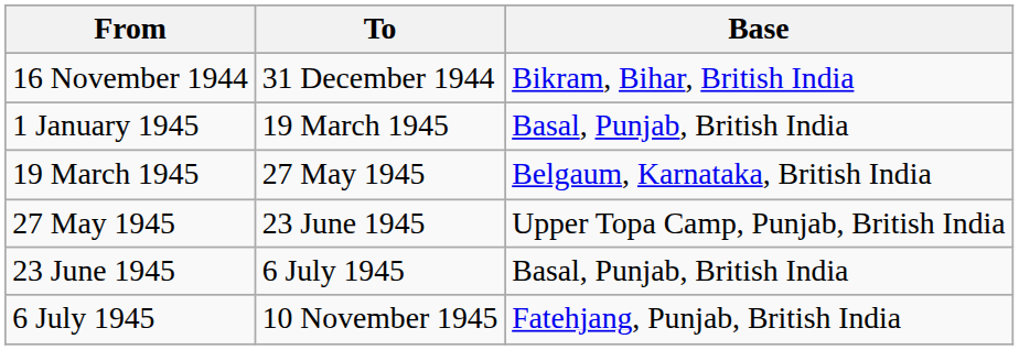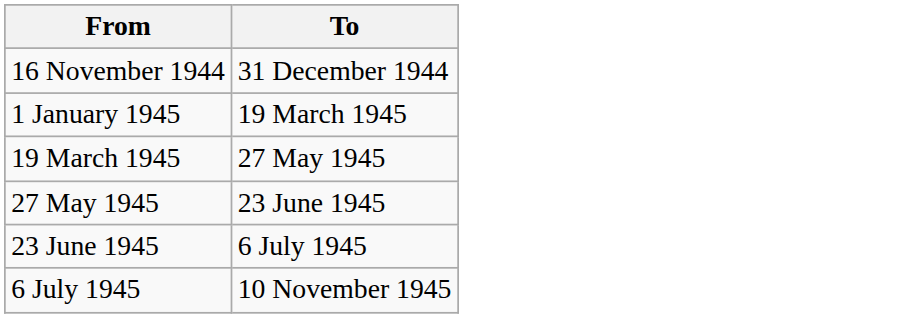- column: Base | Bikram, Bihar, British India | Basal, Punjab, British India | Belgaum, Karnataka, British India | Upper Topa Camp, Punjab, British India | Basal, Punjab, British India | Fatehjang, Punjab, British India
